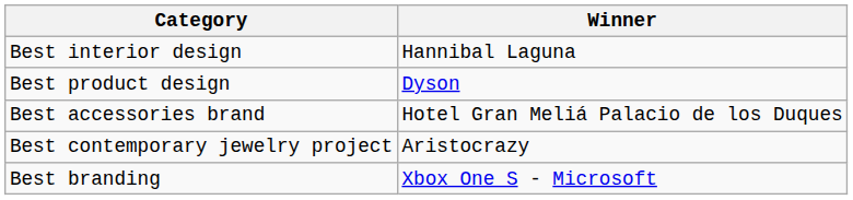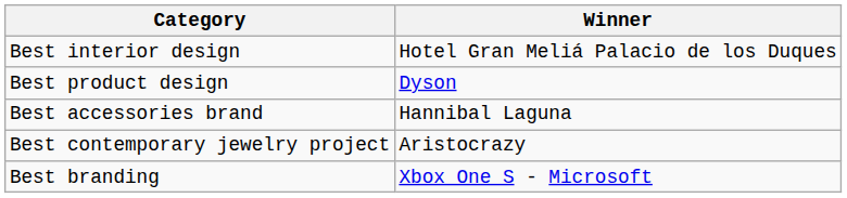Best interior design | Winner: Hannibal Laguna -> Hotel Gran Meliá Palacio de los Duques
Best accessories brand | Winner: Hotel Gran Meliá Palacio de los Duques -> Hannibal Laguna
